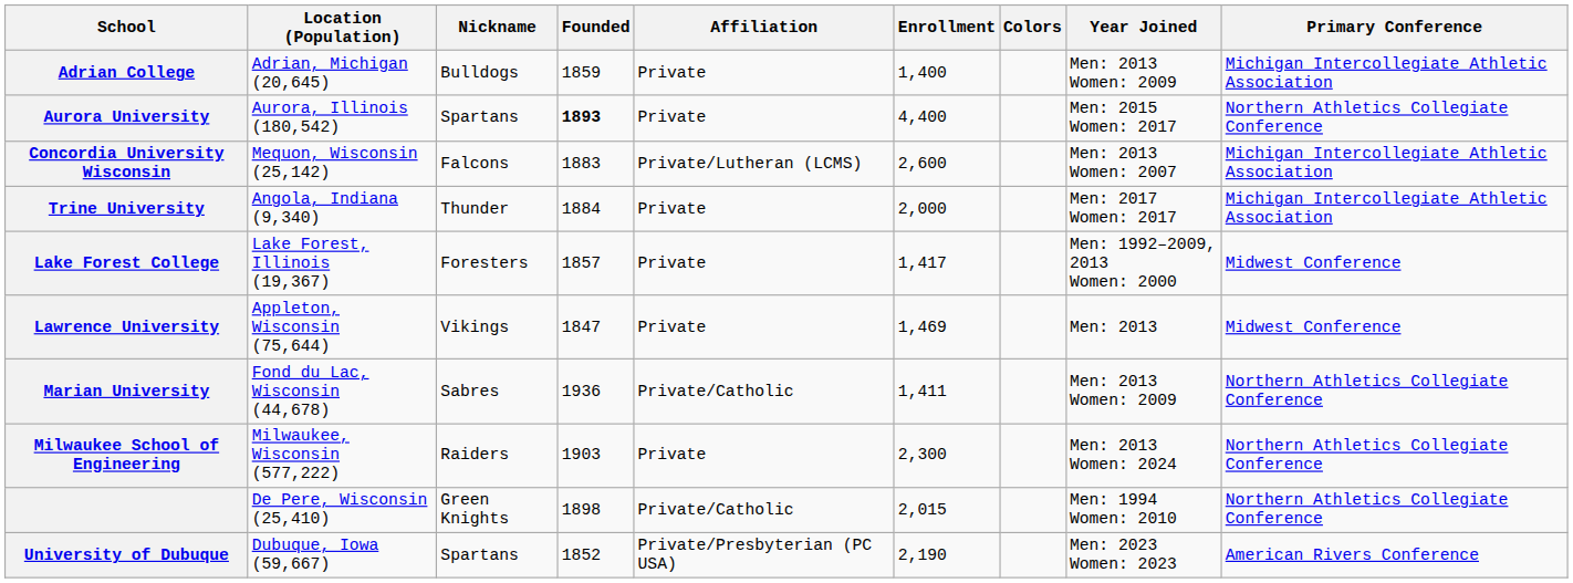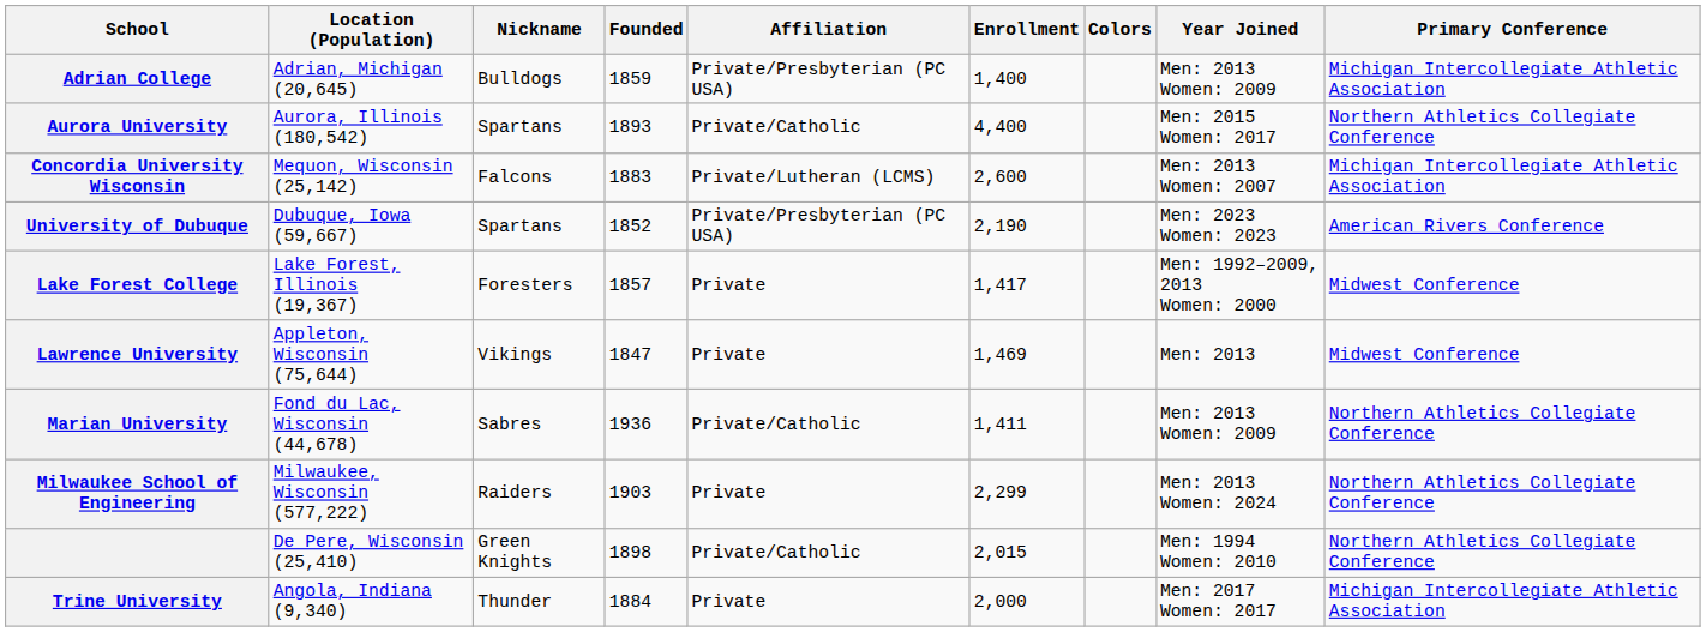Adrian College | Affiliation: Private -> Private/Presbyterian (PC USA)
Aurora University | Founded: bold -> normal
Aurora University | Affiliation: Private -> Private/Catholic
rows swapped: University of Dubuque <-> Trine University
Milwaukee School of Engineering | Enrollment: 2,300 -> 2,299
